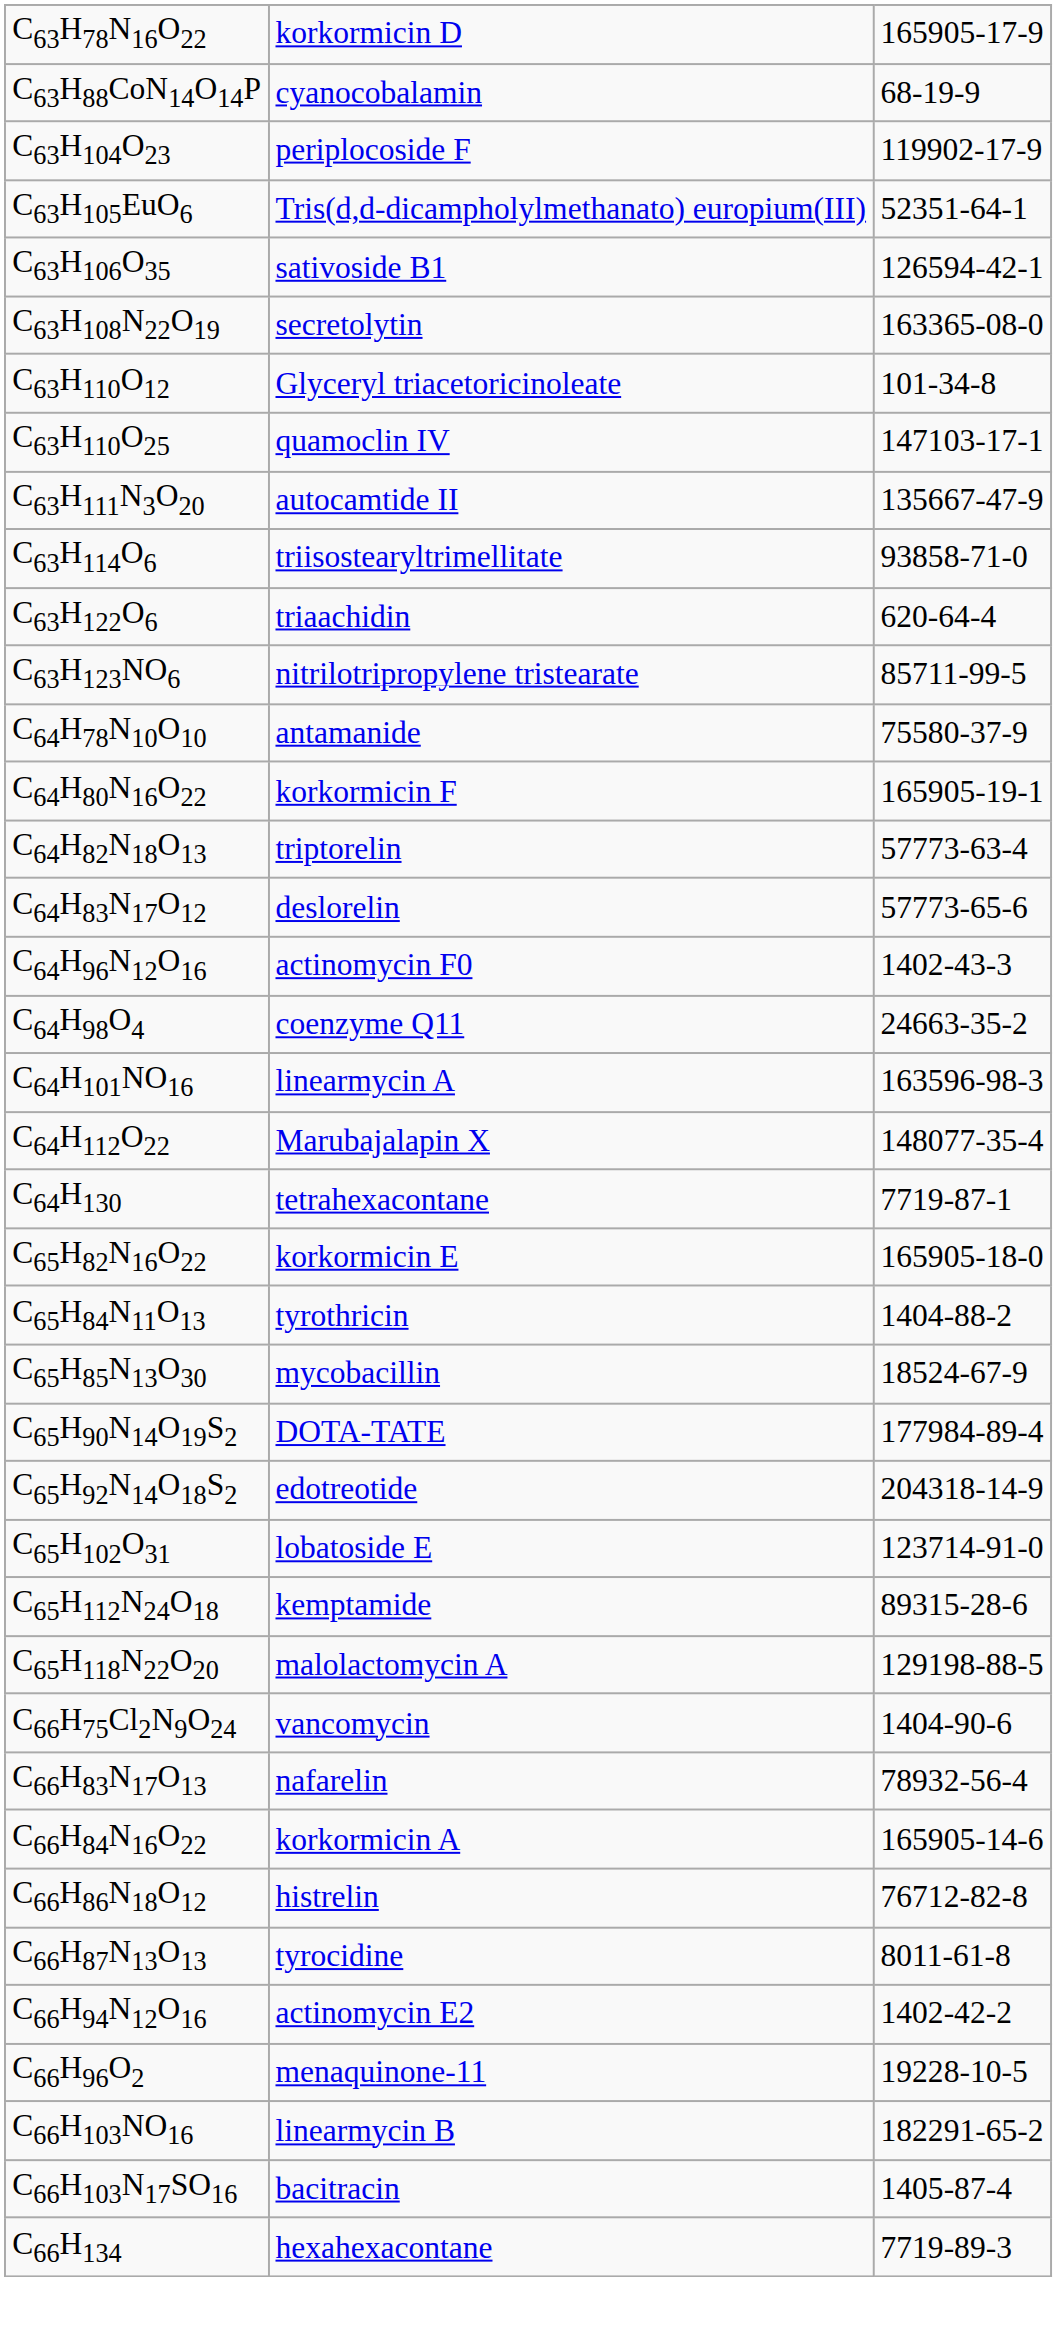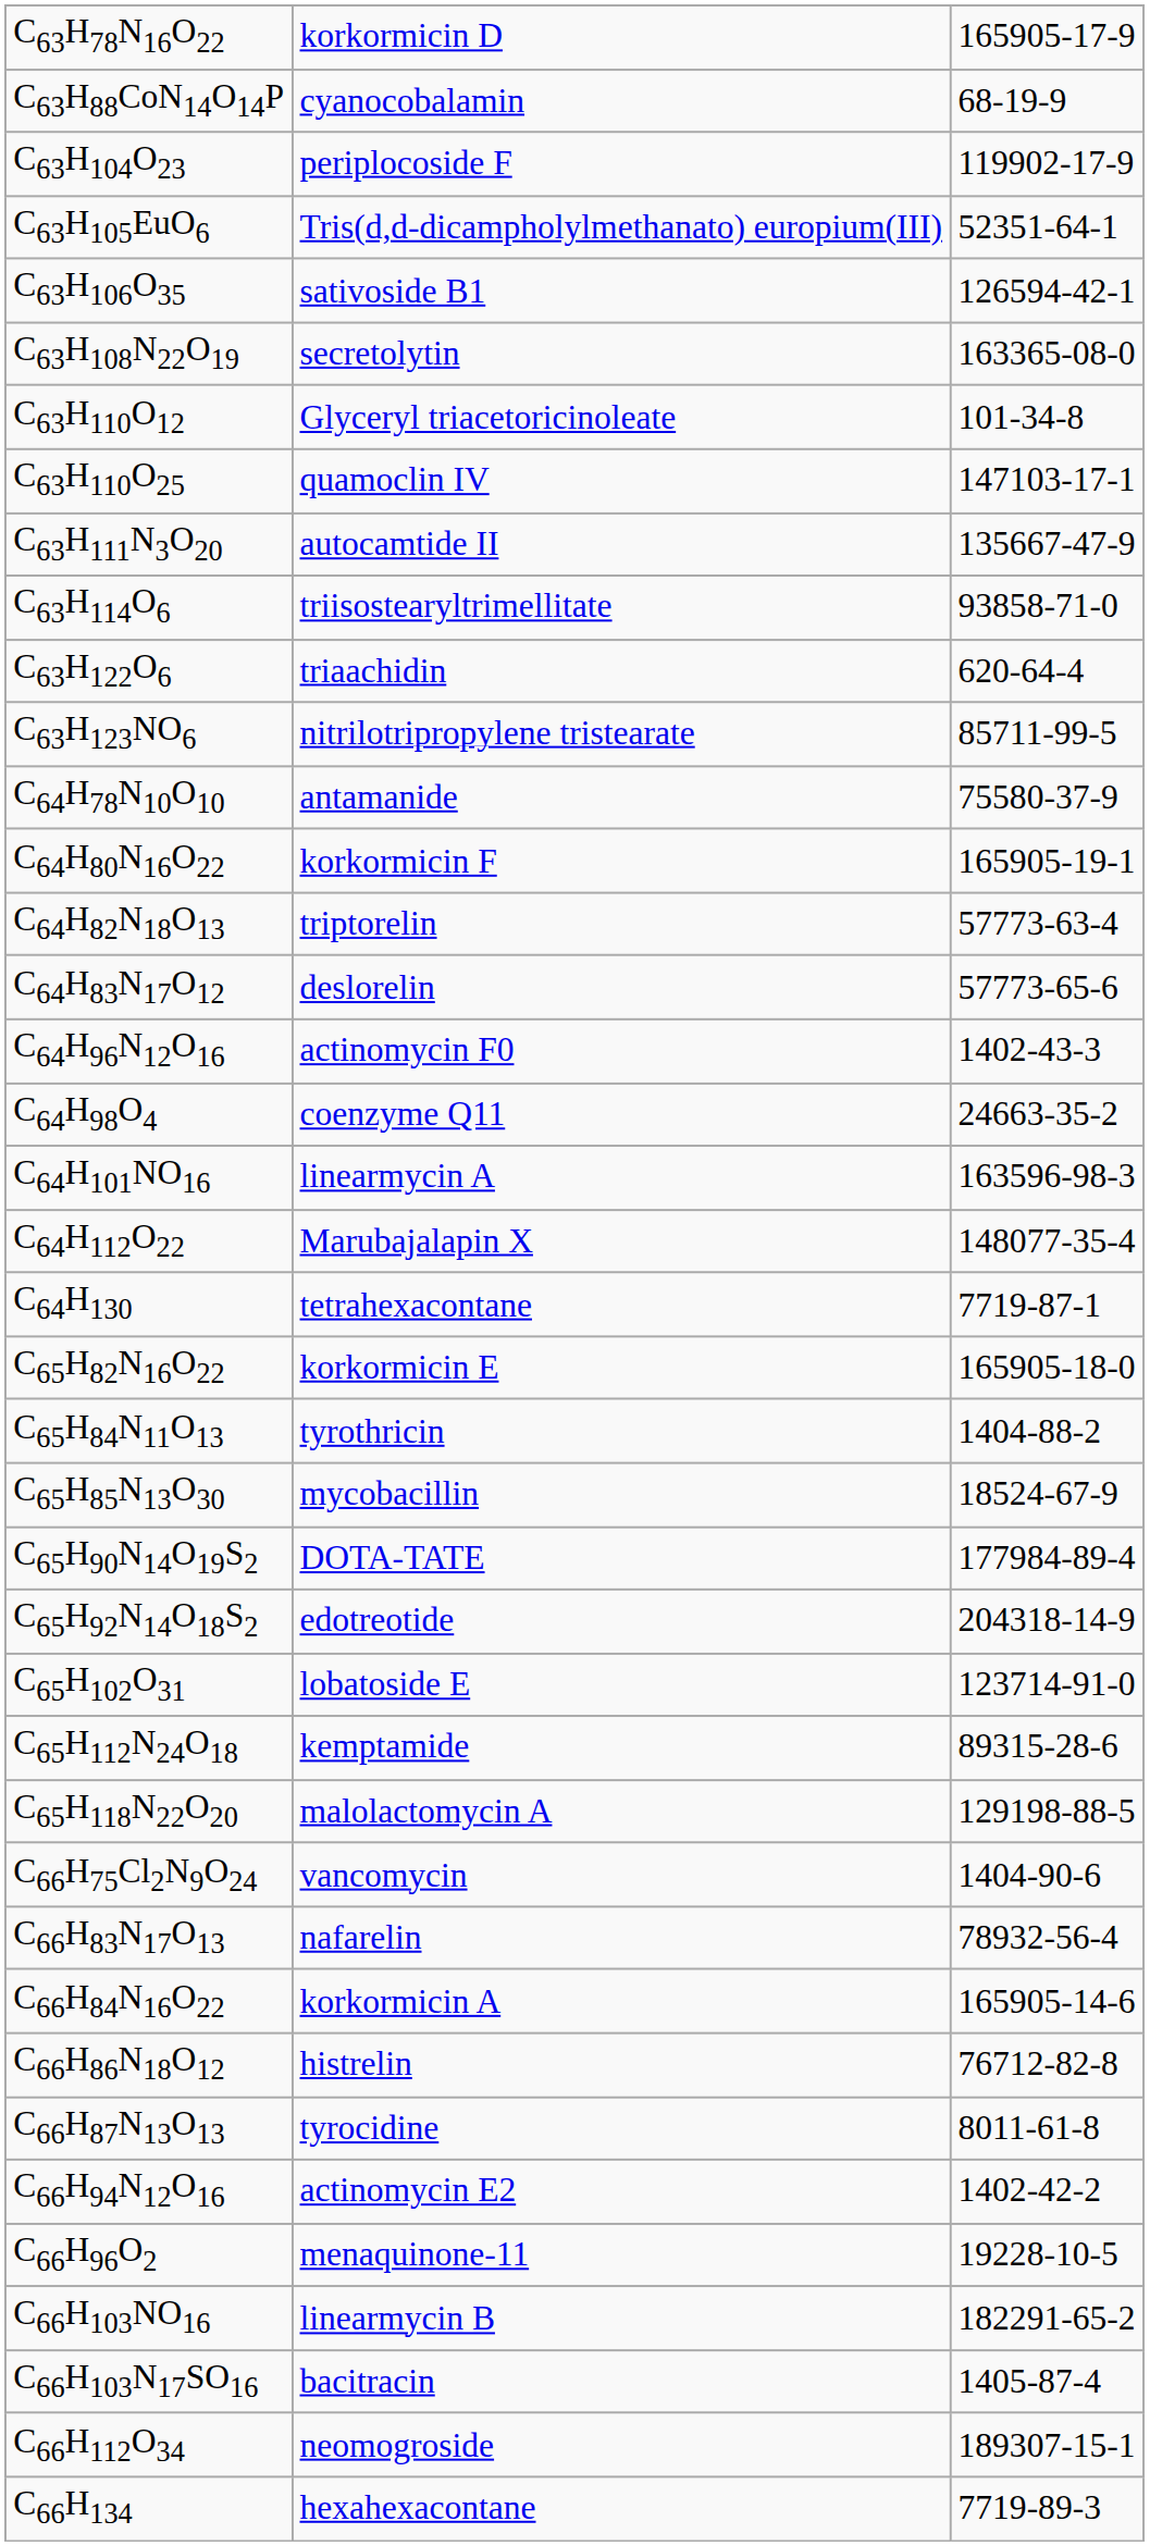+ row: C66H112O34 | neomogroside | 189307-15-1
